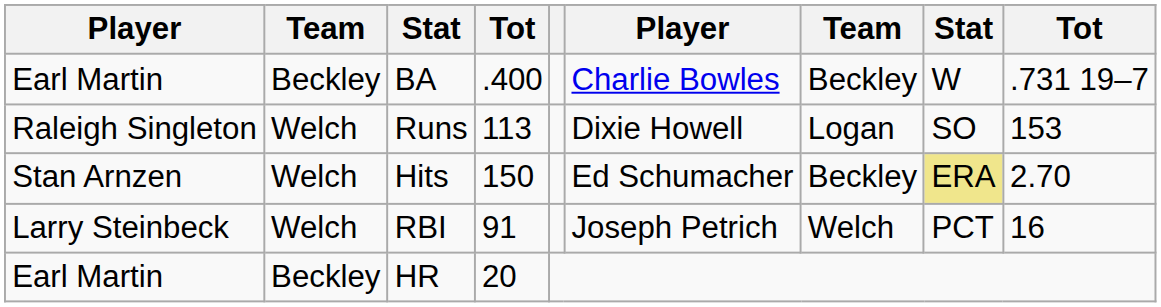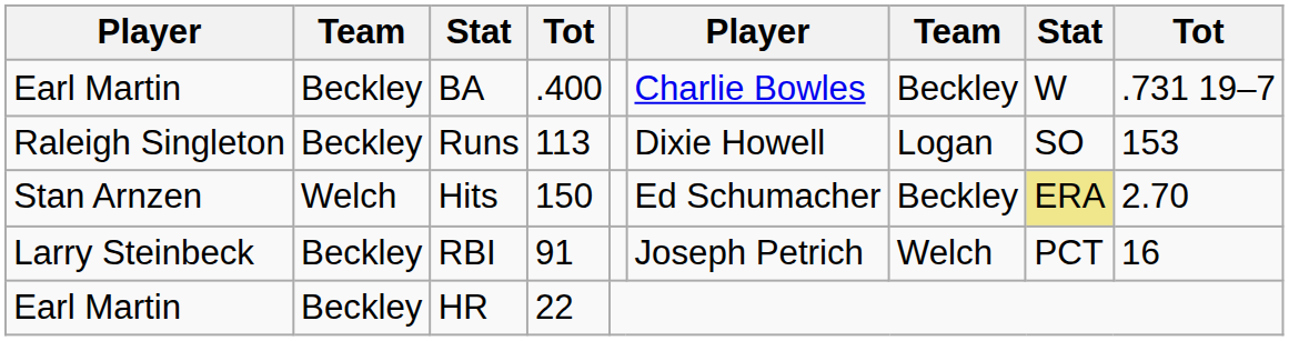Runs | column 2: Welch -> Beckley
RBI | column 2: Welch -> Beckley
HR | column 4: 20 -> 22
